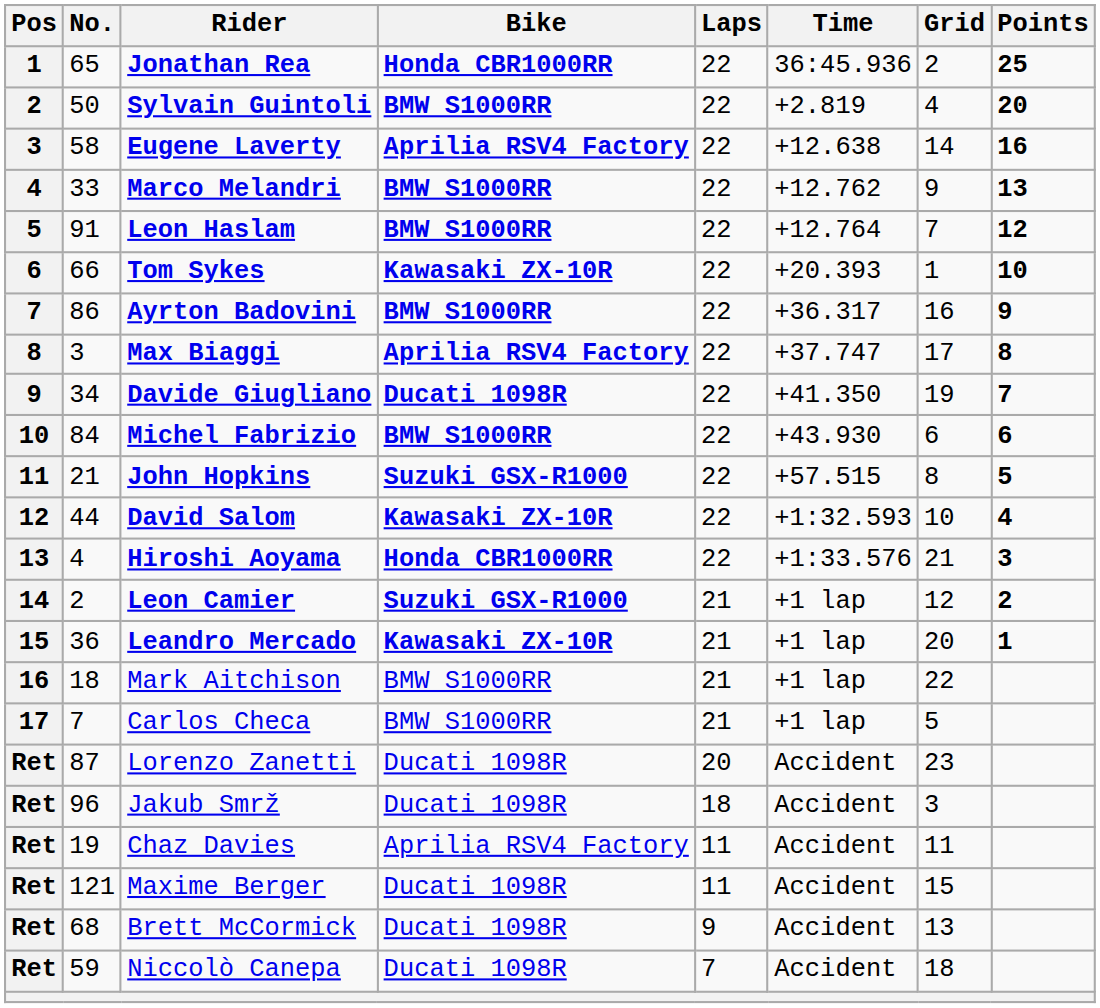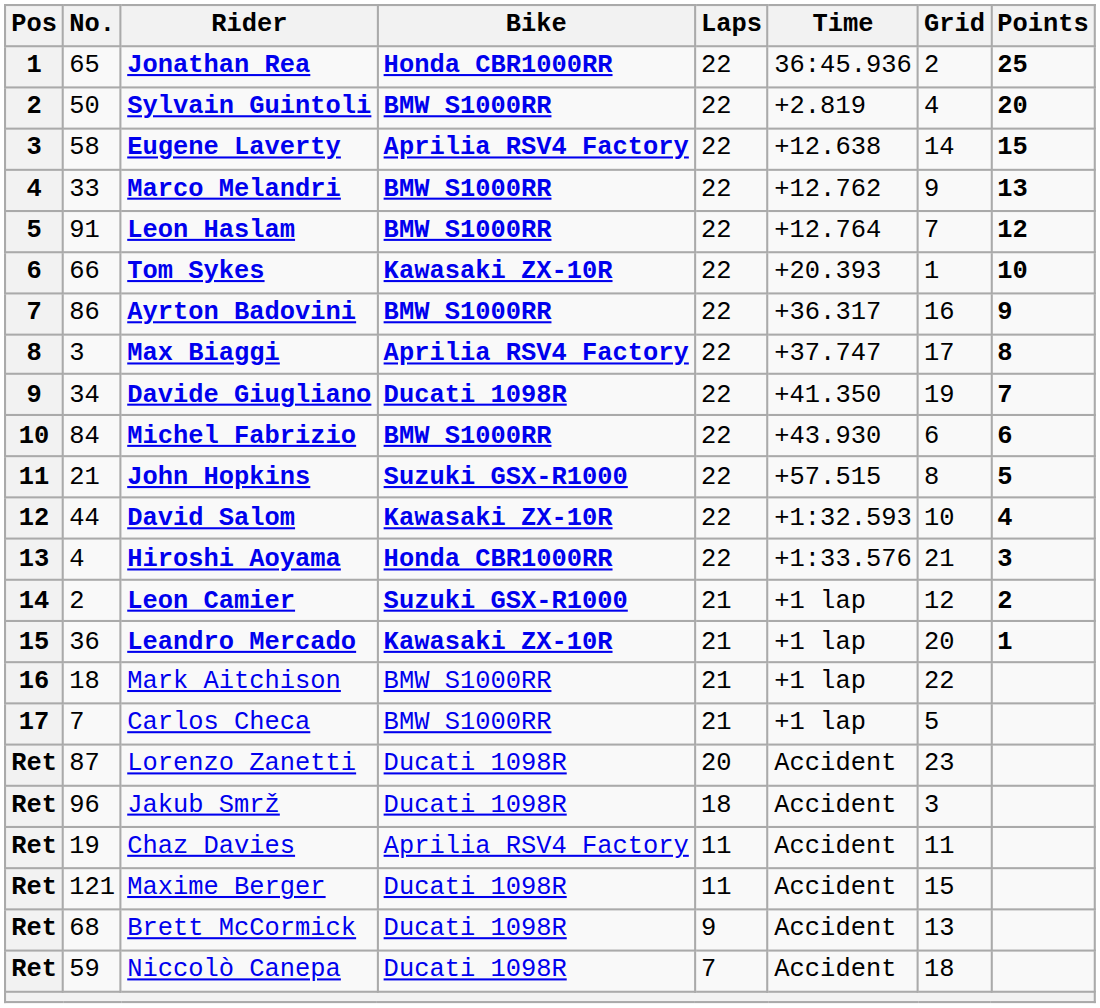Eugene Laverty | Points: 16 -> 15
